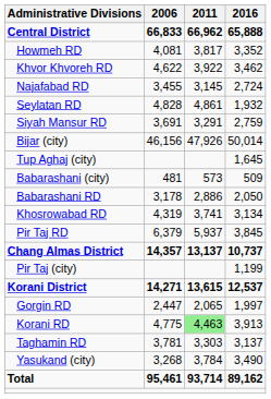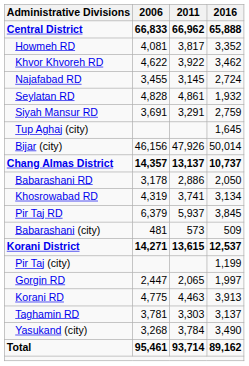rows swapped: Bijar (city) <-> Tup Aghaj (city)
rows swapped: Chang Almas District <-> Babarashani (city)
rows swapped: Pir Taj (city) <-> Korani District
Korani RD | 2011: lightgreen background -> no background
